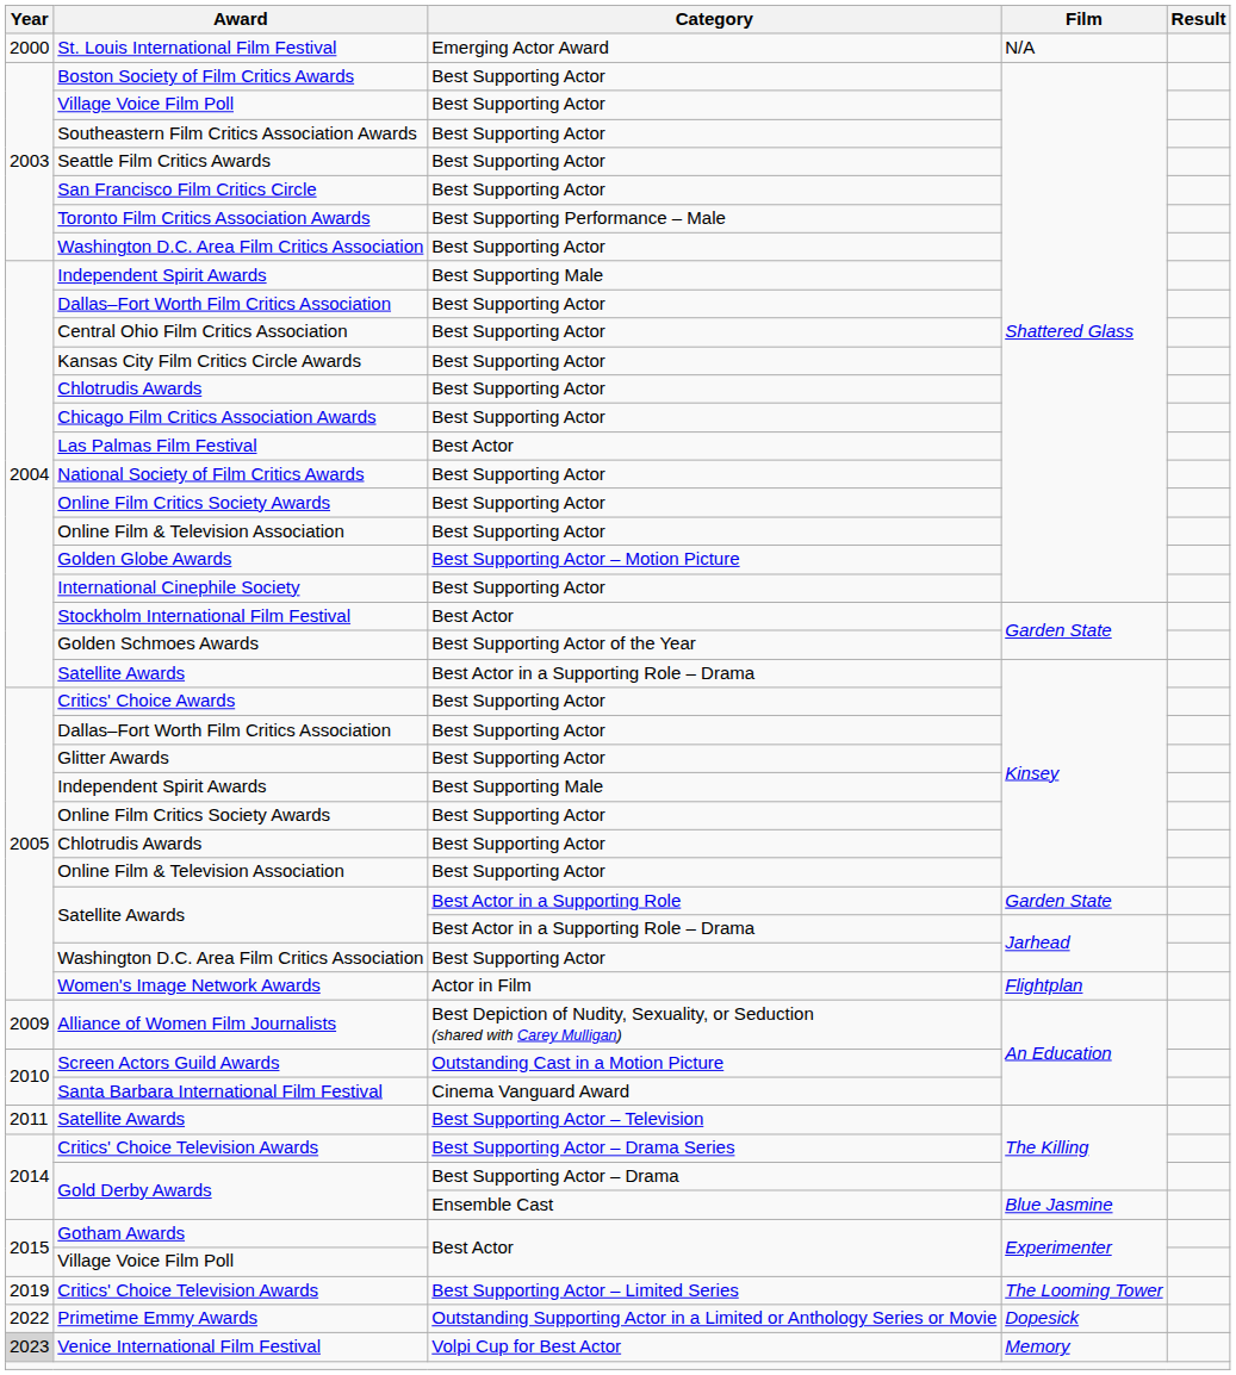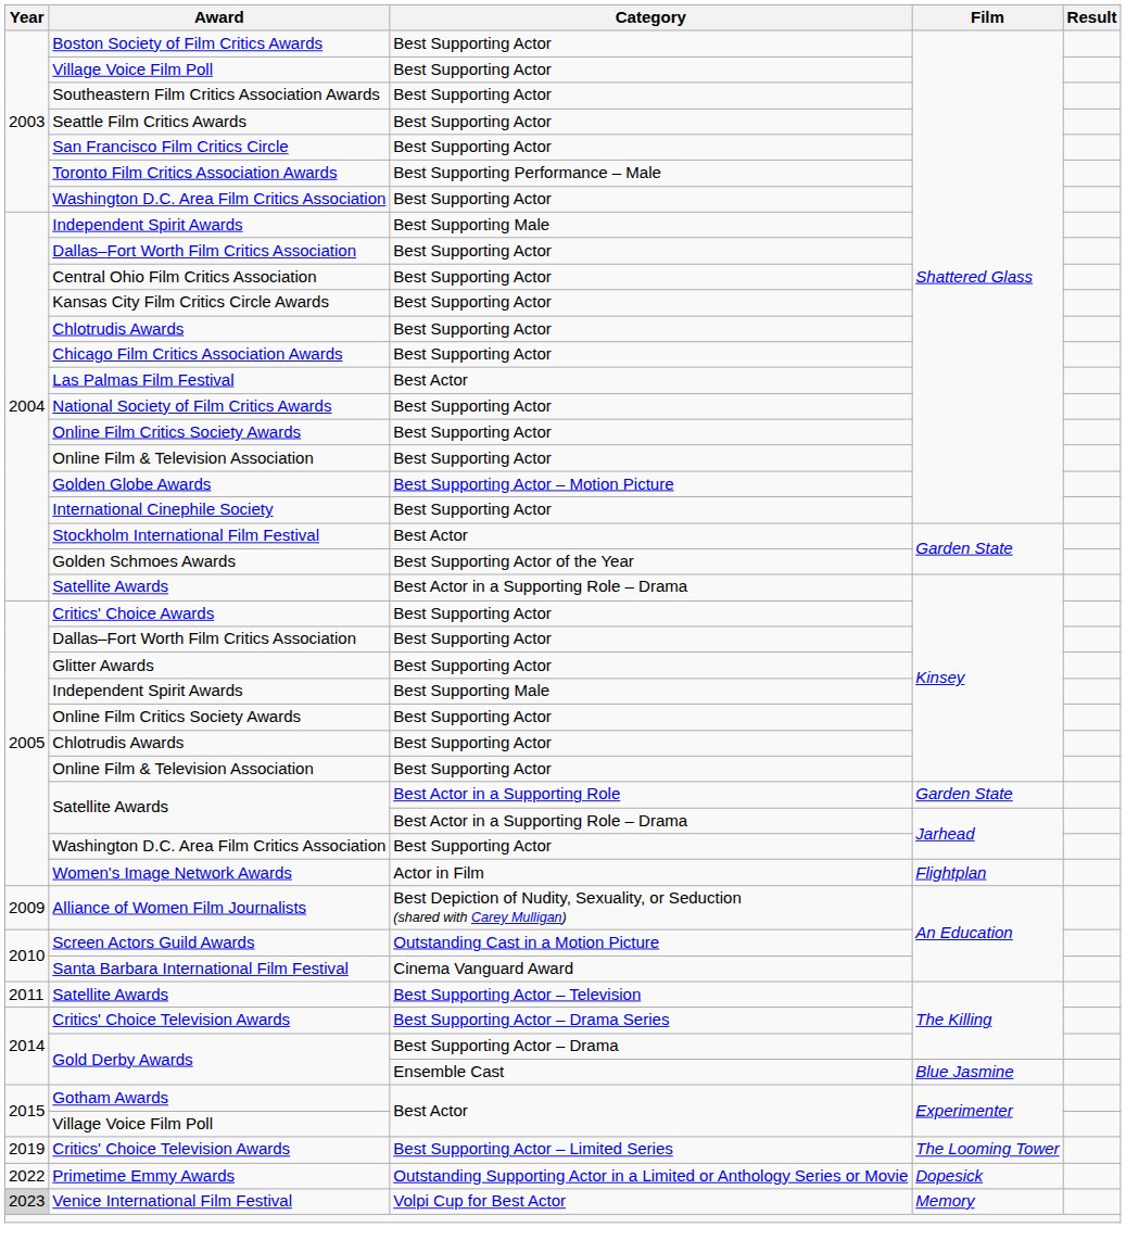- row: 2000 | St. Louis International Film Festival | Emerging Actor Award | N/A
